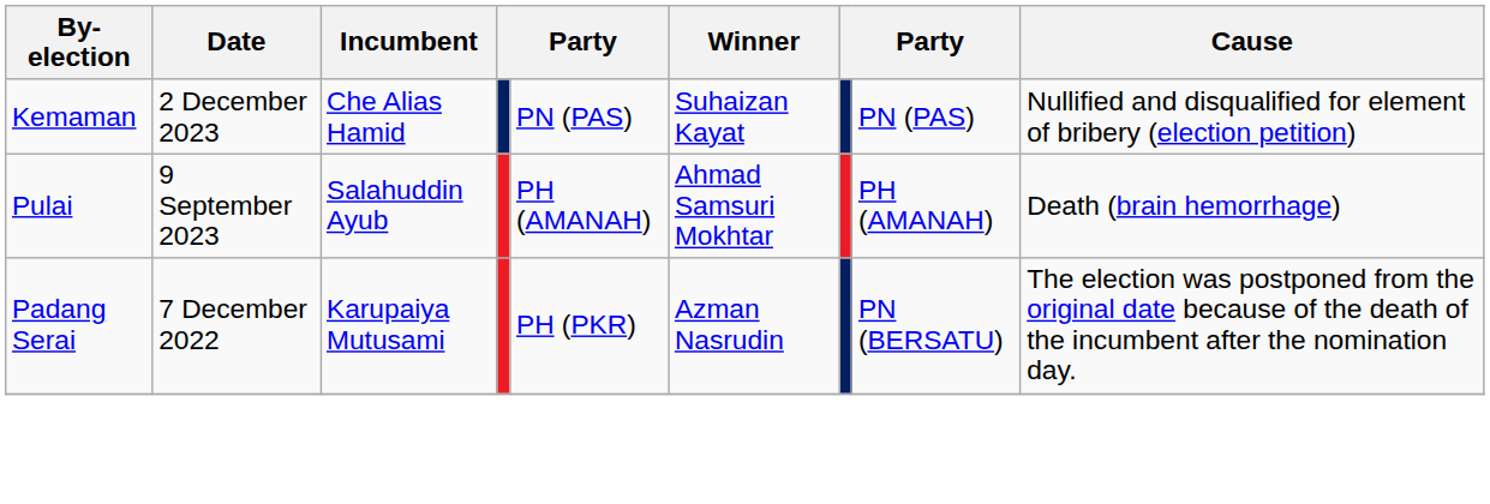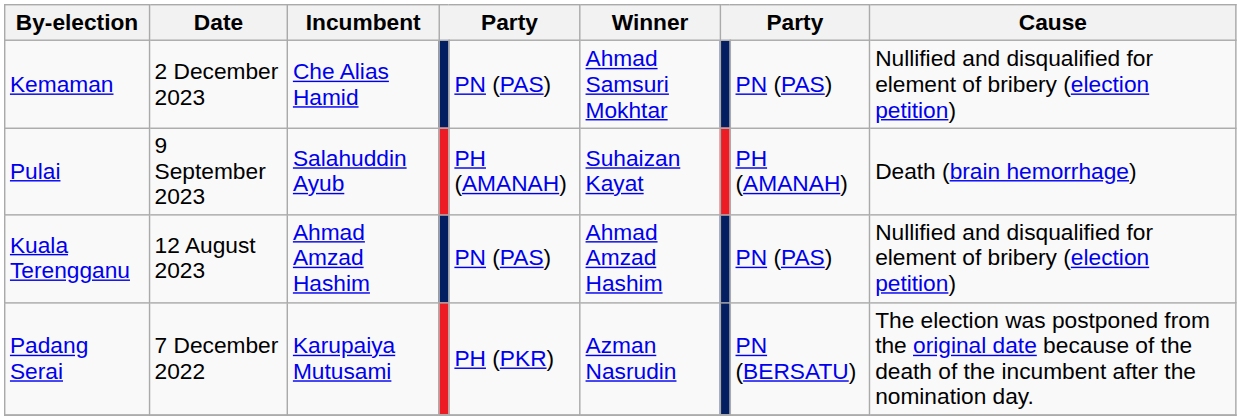Kemaman | Winner: Suhaizan Kayat -> Ahmad Samsuri Mokhtar
Pulai | Winner: Ahmad Samsuri Mokhtar -> Suhaizan Kayat
+ row: Kuala Terengganu | 12 August 2023 | Ahmad Amzad Hashim | PN (PAS) | Ahmad Amzad Hashim | PN (PAS) | Nullified and disqualified for element of bribery (election petition)
